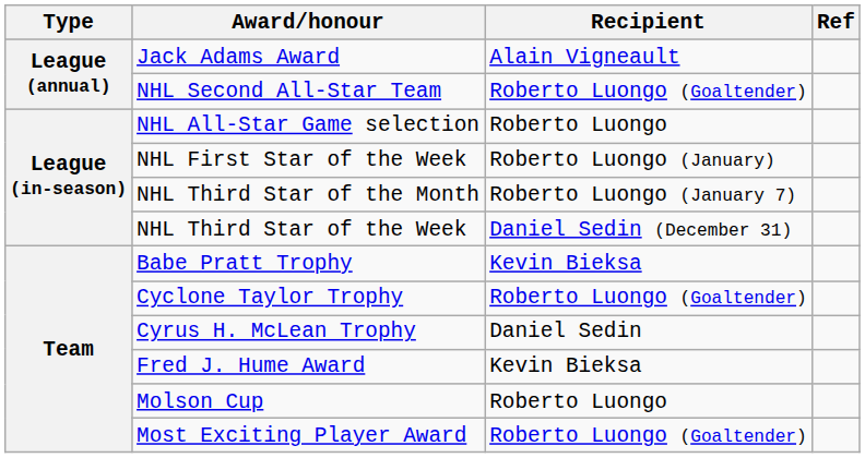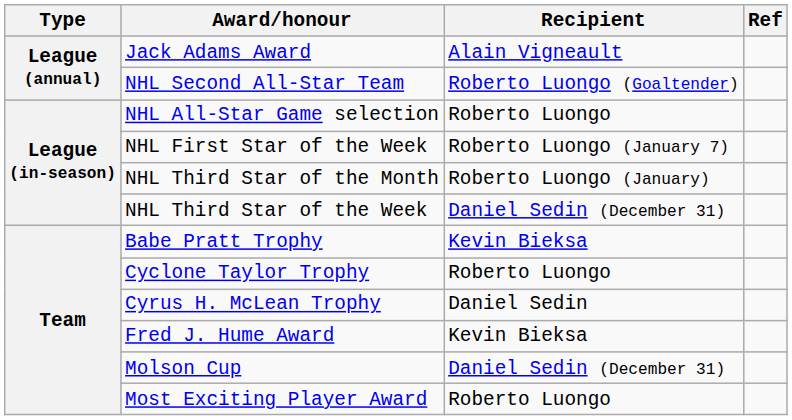NHL First Star of the Week | Recipient: Roberto Luongo (January) -> Roberto Luongo (January 7)
NHL Third Star of the Month | Recipient: Roberto Luongo (January 7) -> Roberto Luongo (January)
Cyclone Taylor Trophy | Recipient: Roberto Luongo (Goaltender) -> Roberto Luongo
Molson Cup | Recipient: Roberto Luongo -> Daniel Sedin (December 31)
Most Exciting Player Award | Recipient: Roberto Luongo (Goaltender) -> Roberto Luongo
